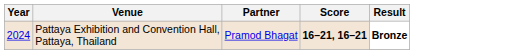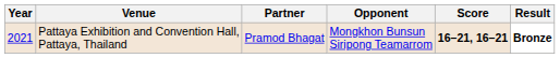+ column: Opponent | Mongkhon Bunsun Siripong Teamarrom
Pattaya Exhibition and Convention Hall, Pattaya, Thailand | Year: 2024 -> 2021
